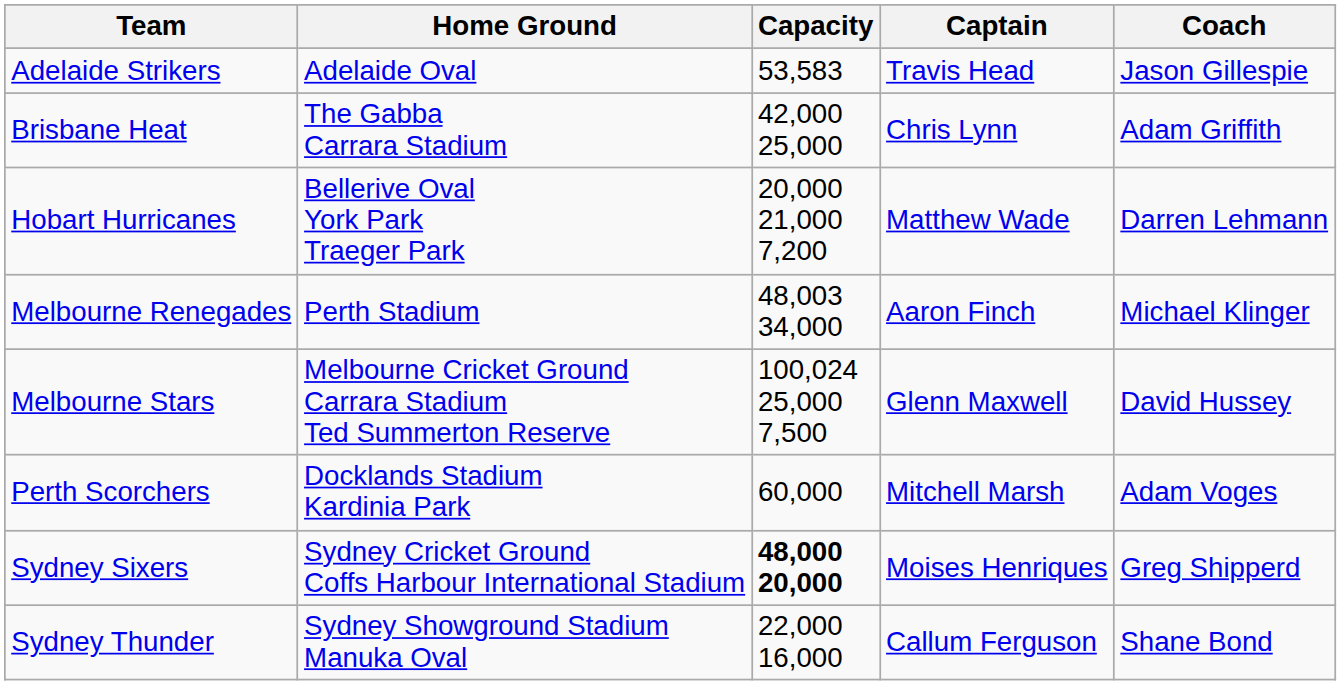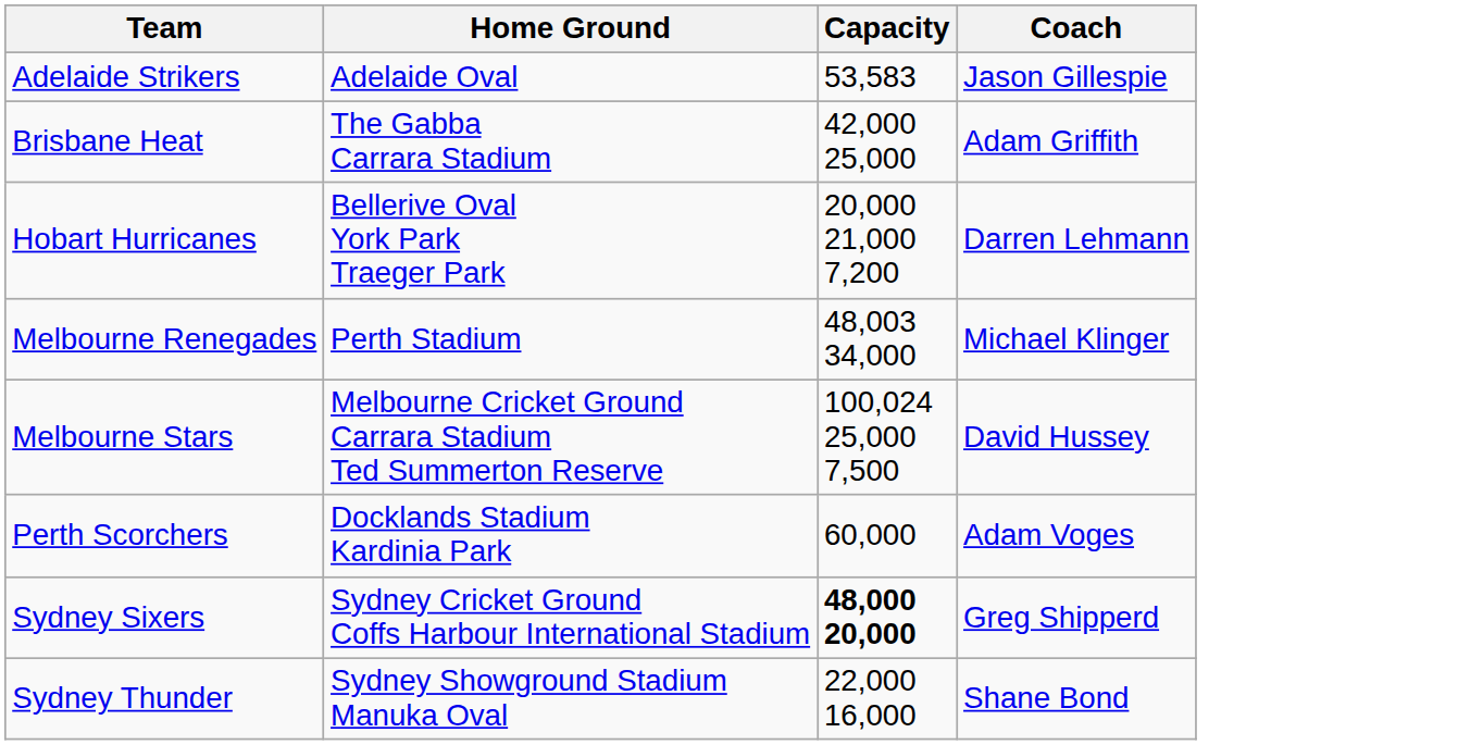- column: Captain | Travis Head | Chris Lynn | Matthew Wade | Aaron Finch | Glenn Maxwell | Mitchell Marsh | Moises Henriques | Callum Ferguson
